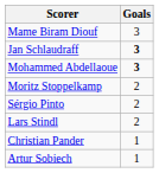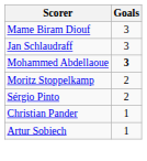Jan Schlaudraff | Goals: bold -> normal
- row: Lars Stindl | 2
